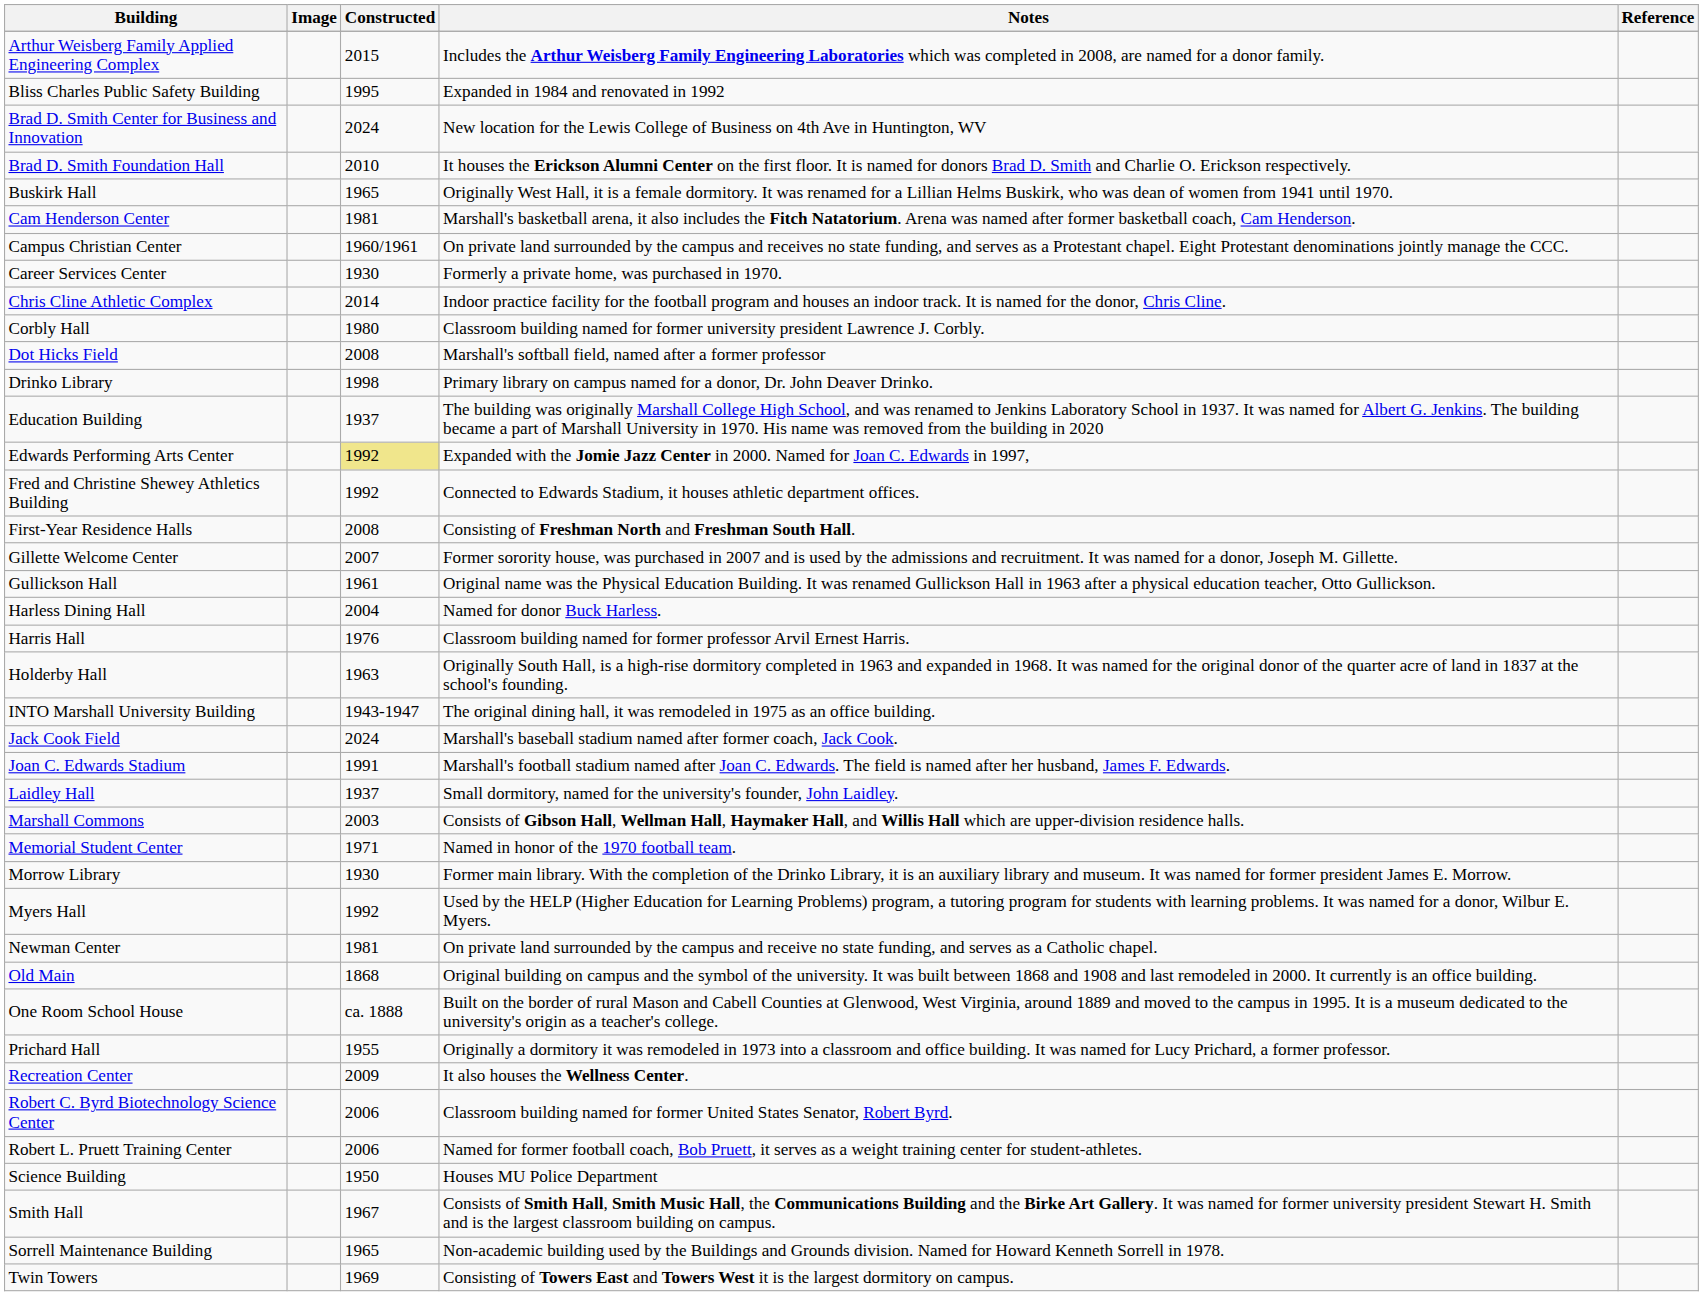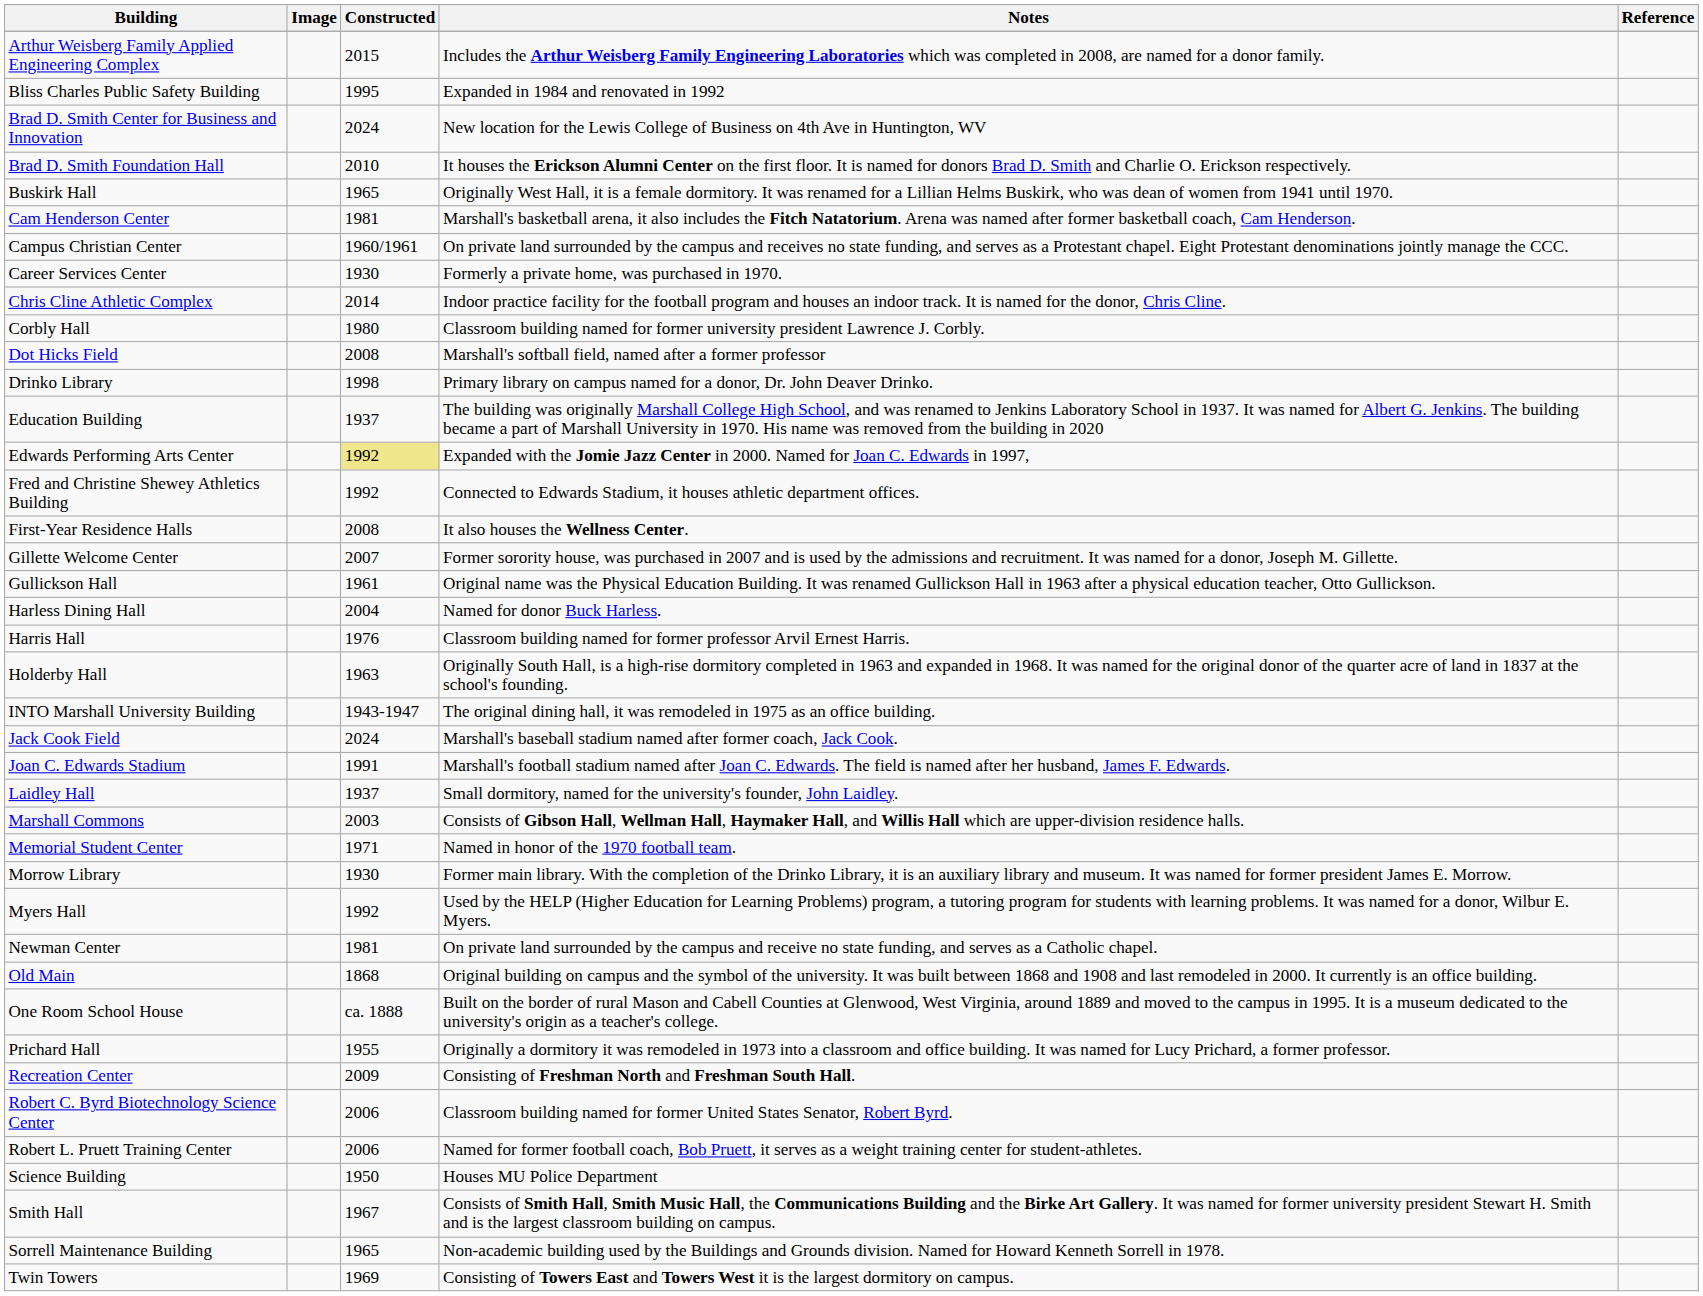First-Year Residence Halls | Notes: Consisting of Freshman North and Freshman South Hall. -> It also houses the Wellness Center.
Recreation Center | Notes: It also houses the Wellness Center. -> Consisting of Freshman North and Freshman South Hall.
